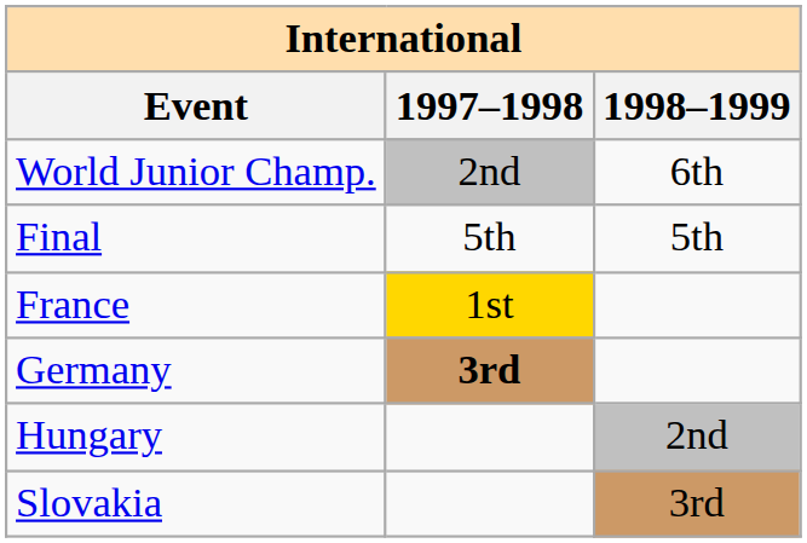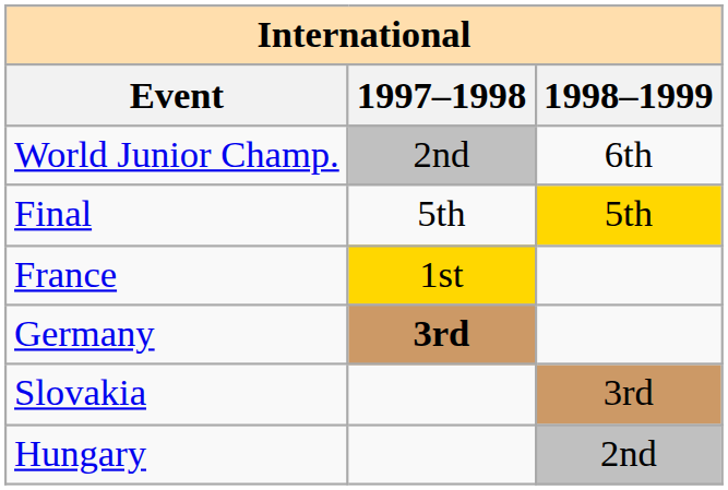Final | 1998–1999: no background -> gold background
rows swapped: Hungary <-> Slovakia
